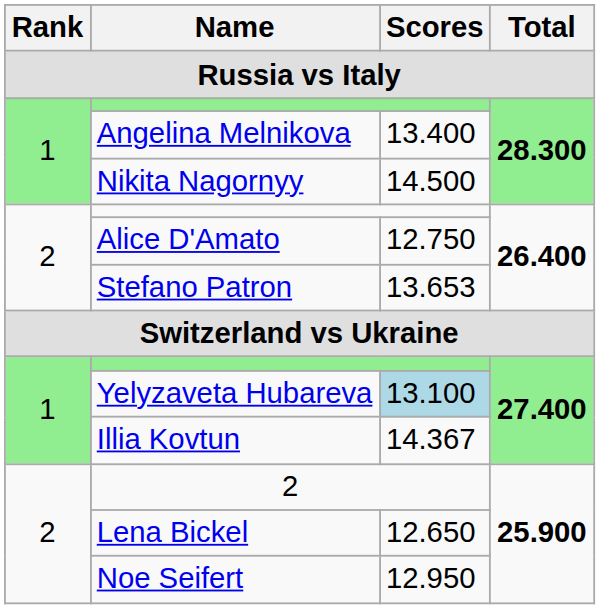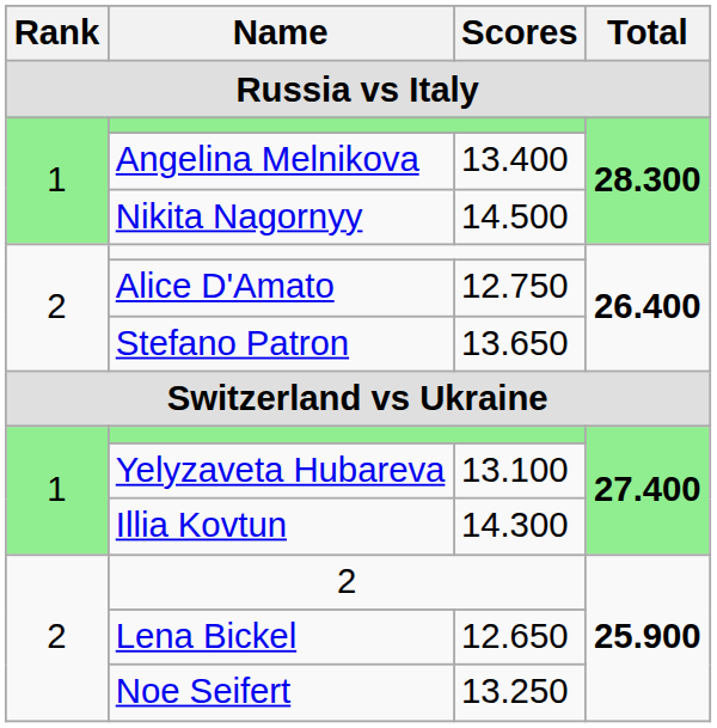Stefano Patron | Scores: 13.653 -> 13.650
Yelyzaveta Hubareva | Scores: lightblue background -> no background
Illia Kovtun | Scores: 14.367 -> 14.300
Noe Seifert | Scores: 12.950 -> 13.250
